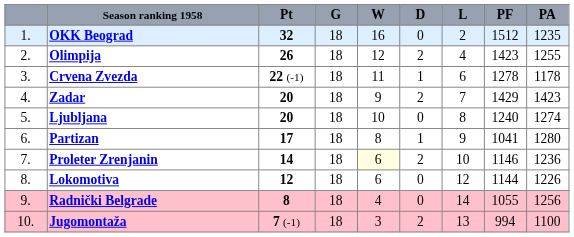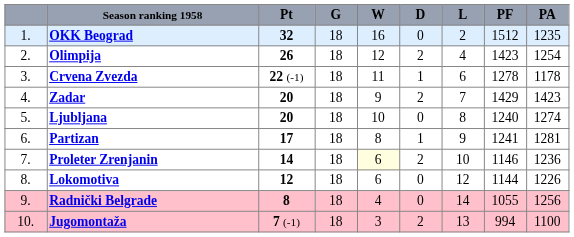Olimpija | PA: 1255 -> 1254
Partizan | PF: 1041 -> 1241
Partizan | PA: 1280 -> 1281
